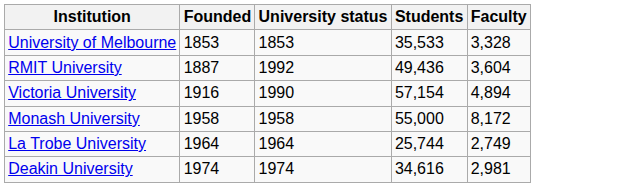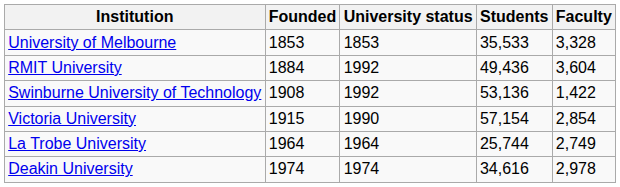RMIT University | Founded: 1887 -> 1884
+ row: Swinburne University of Technology | 1908 | 1992 | 53,136 | 1,422
Victoria University | Founded: 1916 -> 1915
Victoria University | Faculty: 4,894 -> 2,854
- row: Monash University | 1958 | 1958 | 55,000 | 8,172
Deakin University | Faculty: 2,981 -> 2,978
